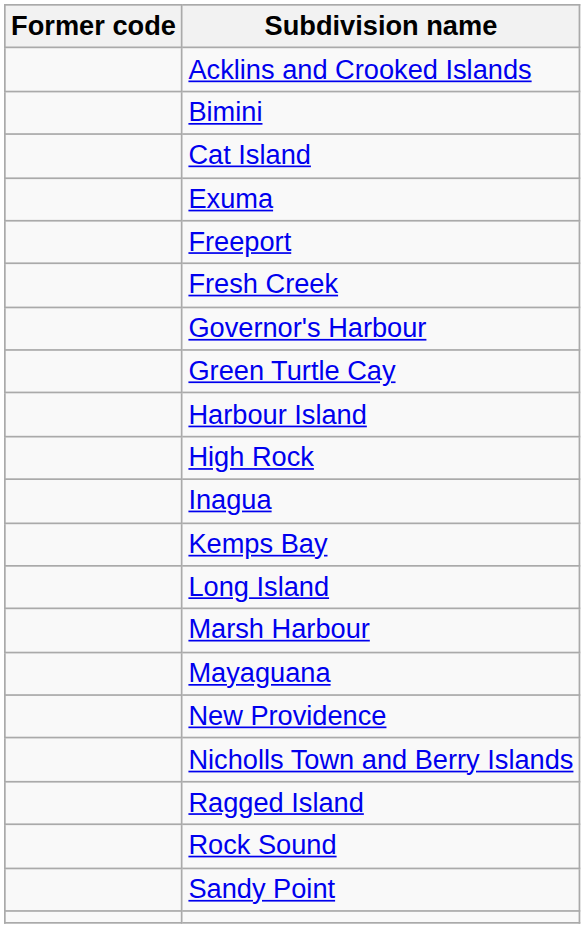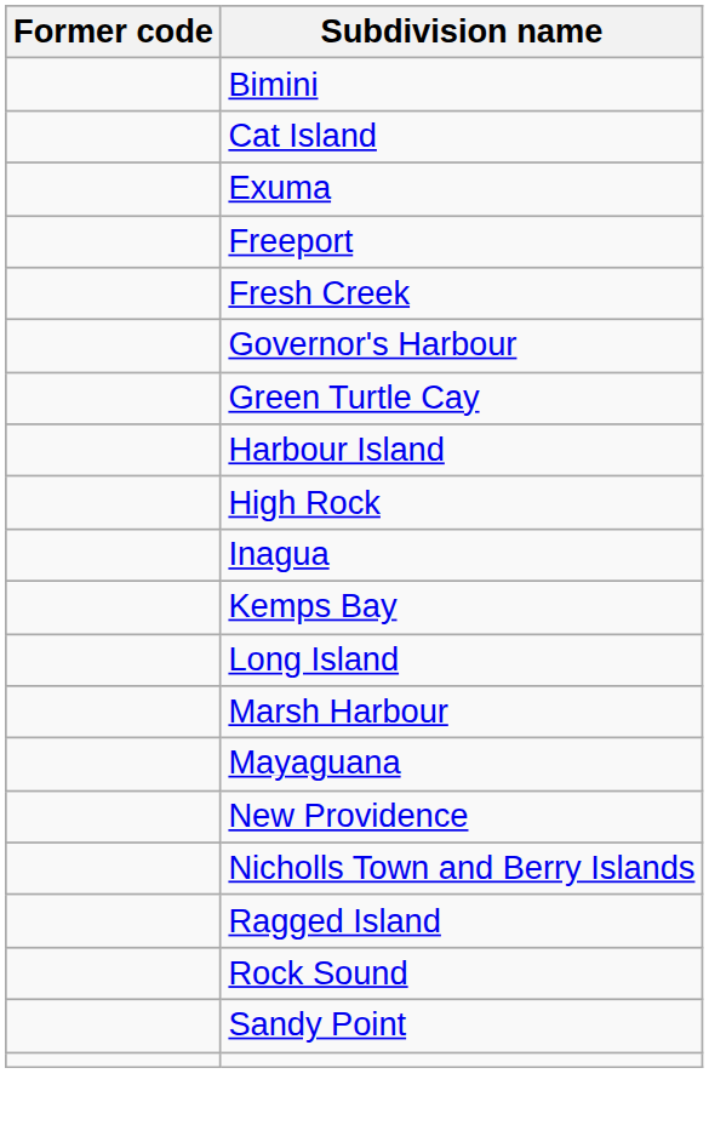- row: Acklins and Crooked Islands
